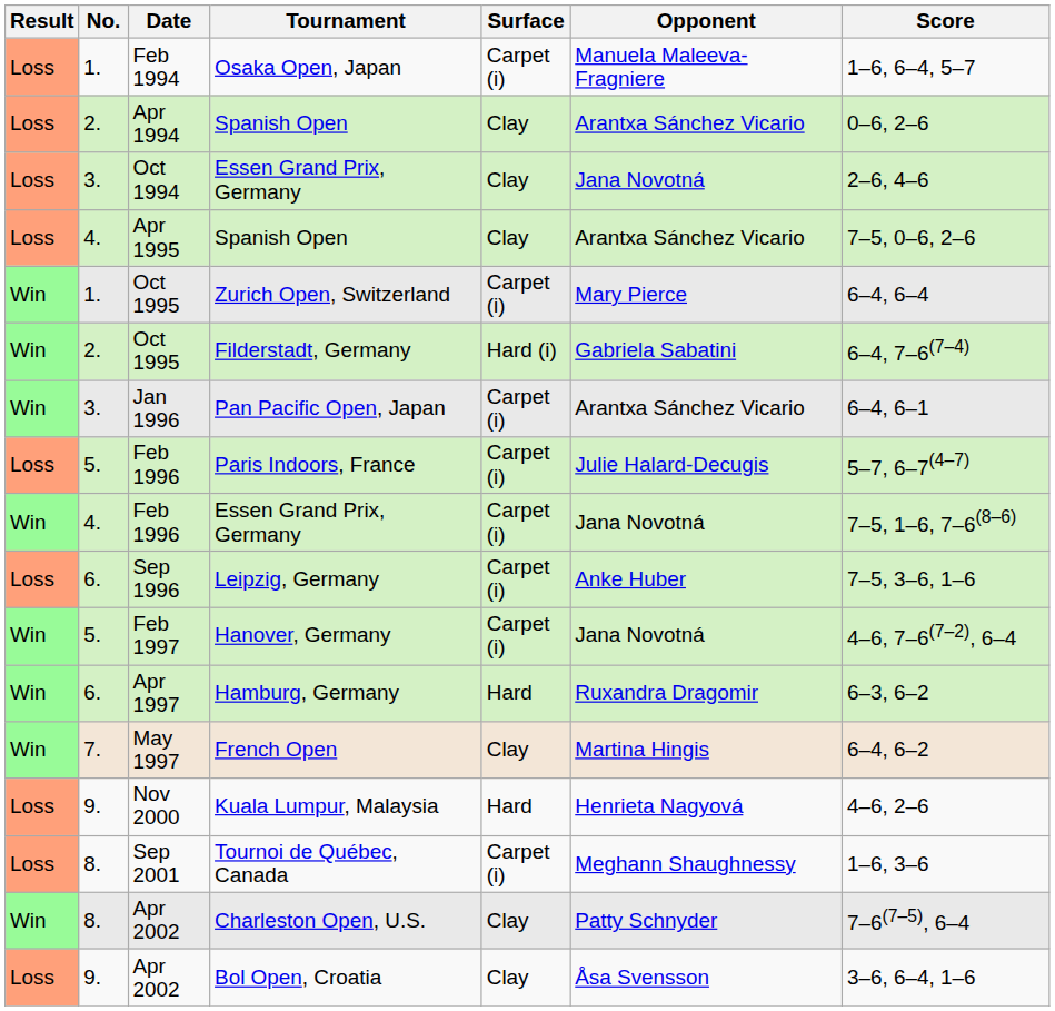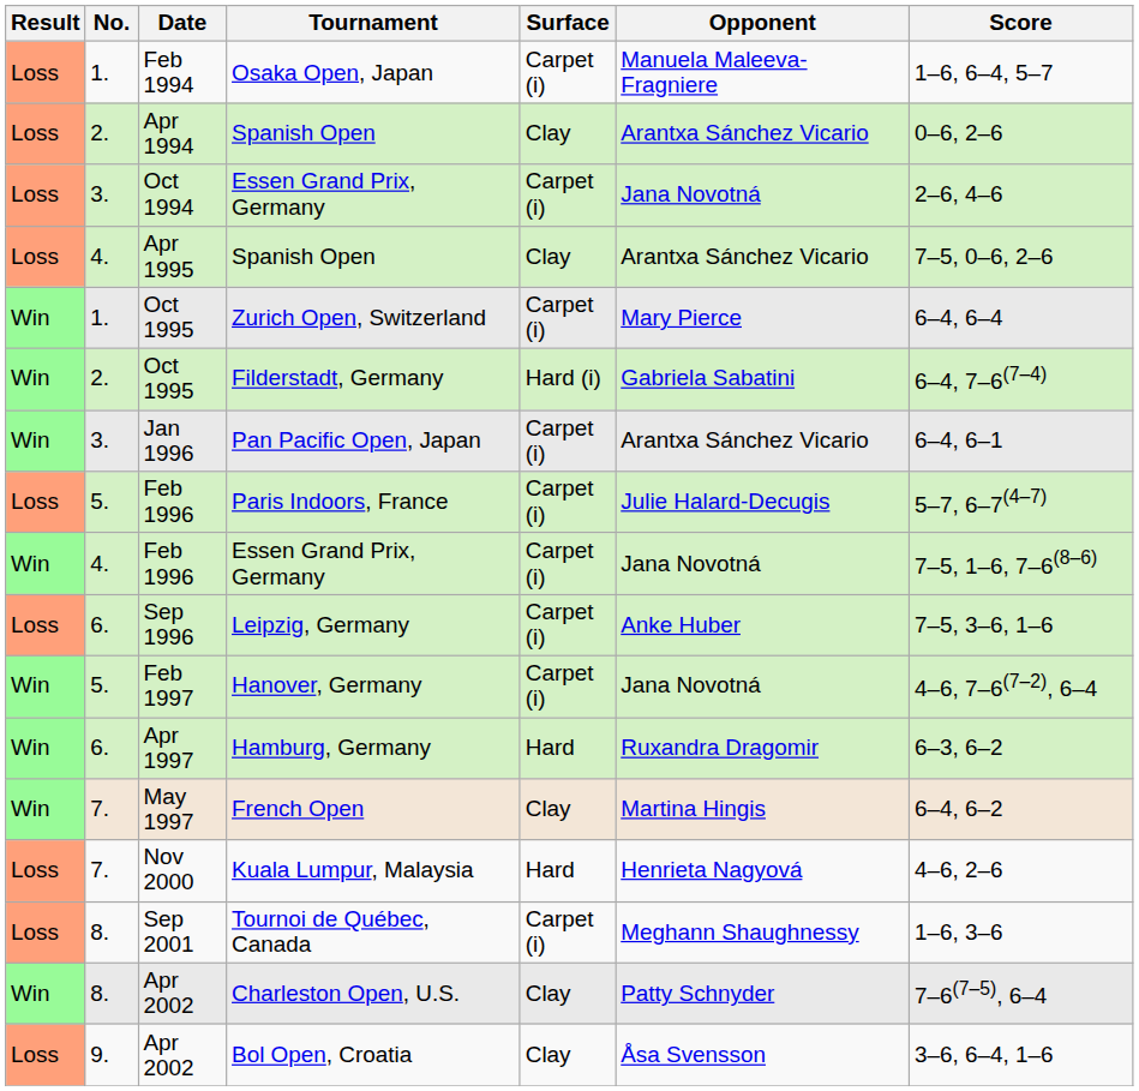Oct 1994 / Essen Grand Prix, Germany | Surface: Clay -> Carpet (i)
Kuala Lumpur, Malaysia | No.: 9. -> 7.
